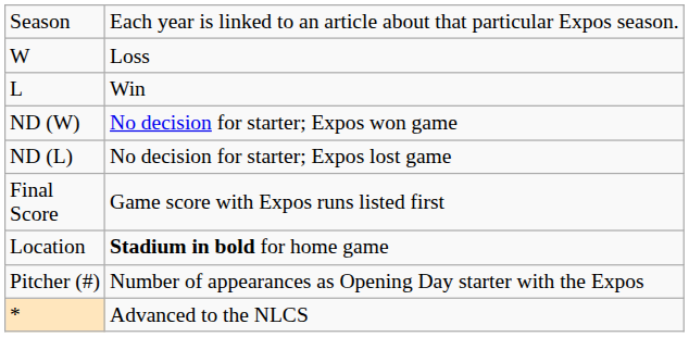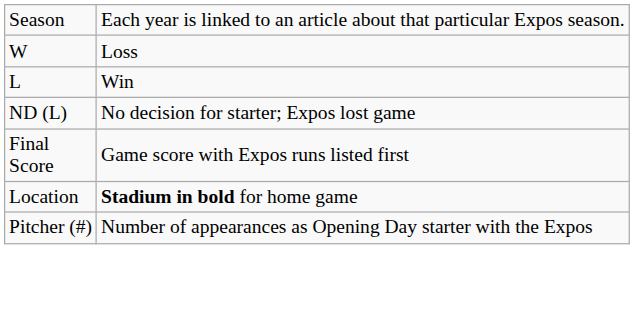- row: ND (W) | No decision for starter; Expos won game
- row: * | Advanced to the NLCS
